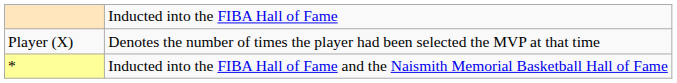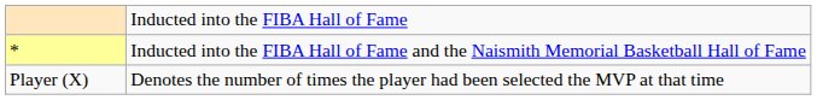rows swapped: * <-> Player (X)
